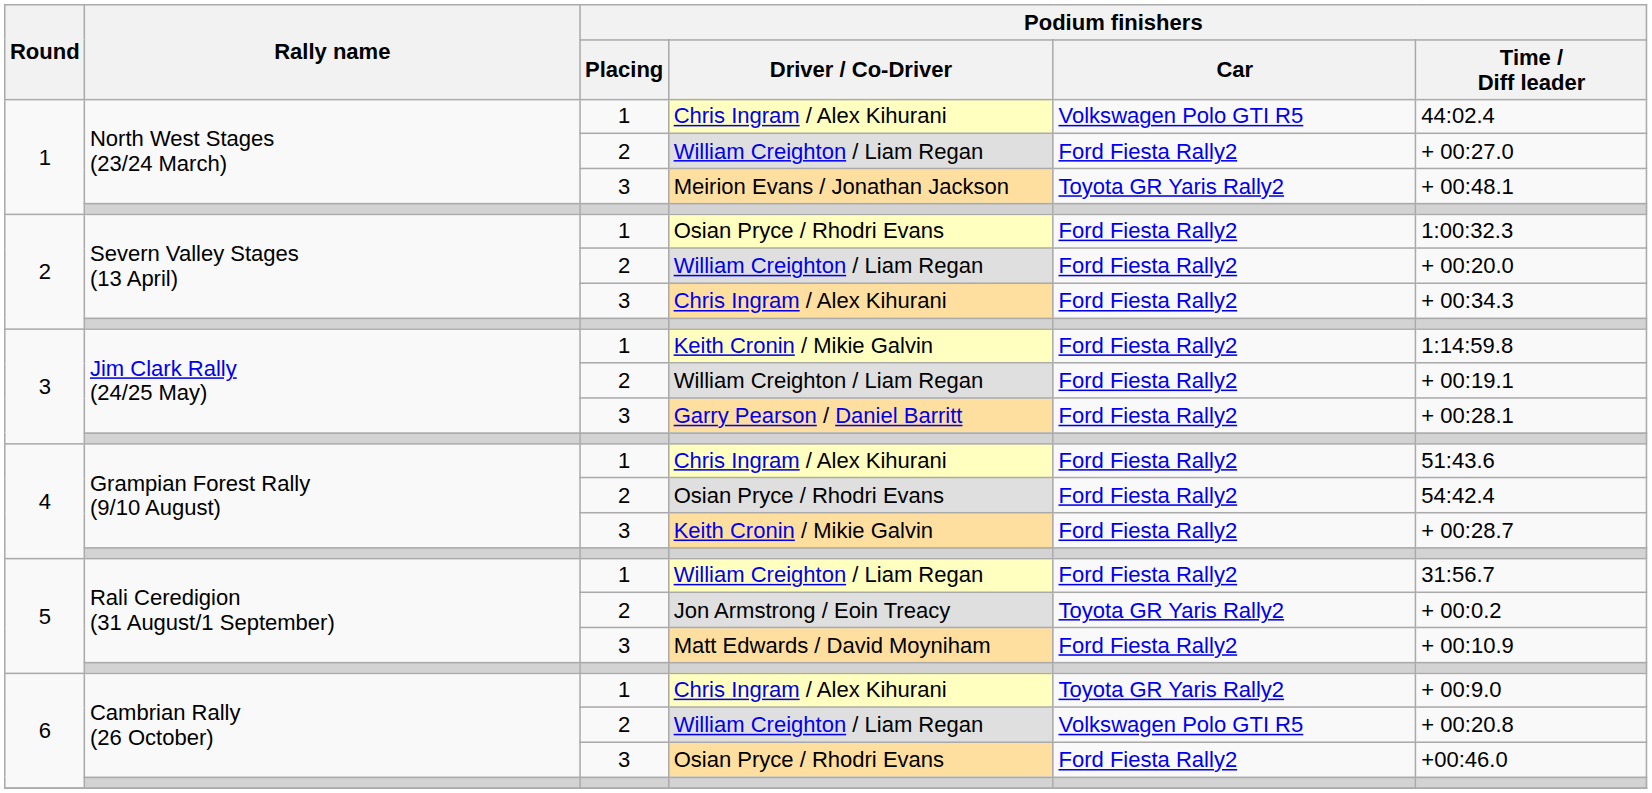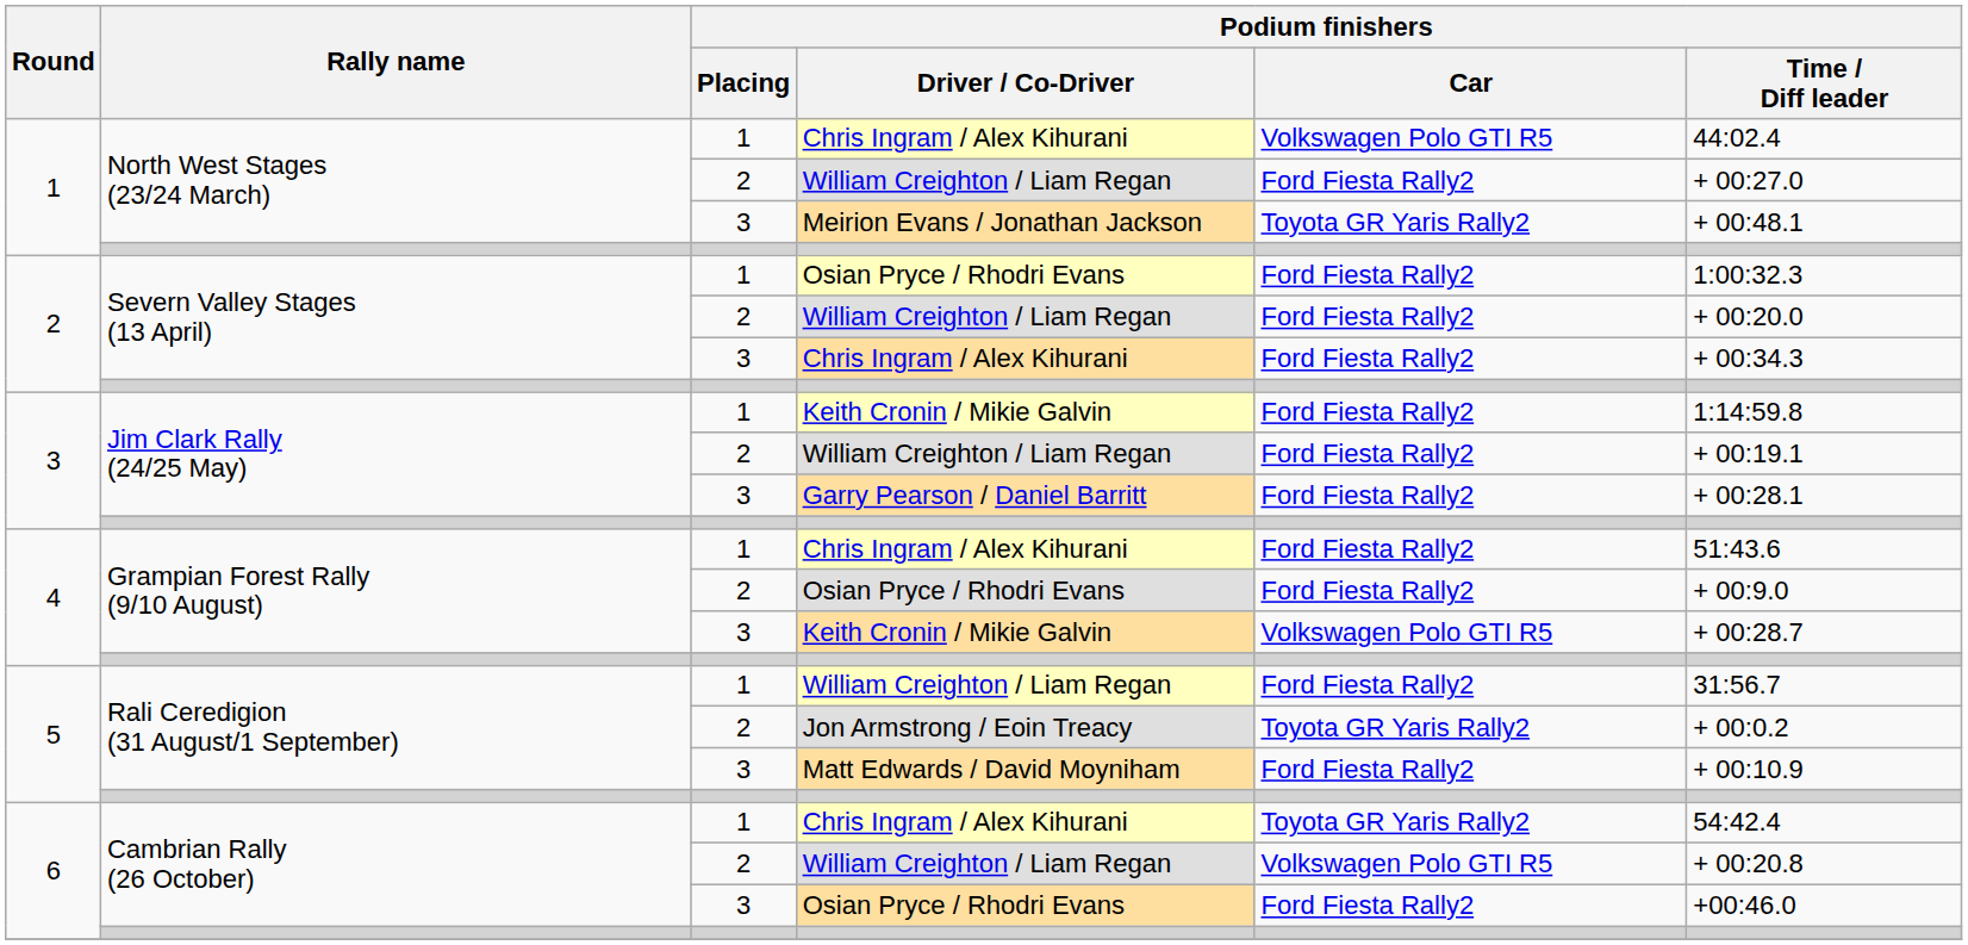4 / Osian Pryce / Rhodri Evans | Podium finishers / Time / Diff leader: 54:42.4 -> + 00:9.0
4 / Keith Cronin / Mikie Galvin | Podium finishers / Car: Ford Fiesta Rally2 -> Volkswagen Polo GTI R5
6 / Chris Ingram / Alex Kihurani | Podium finishers / Time / Diff leader: + 00:9.0 -> 54:42.4
